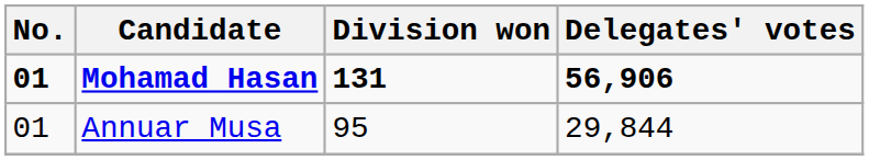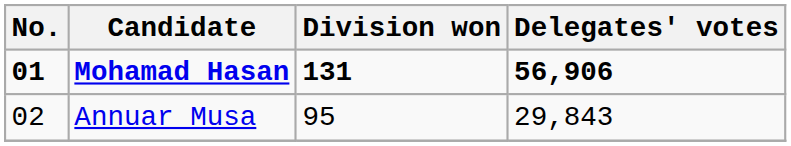Annuar Musa | No.: 01 -> 02
Annuar Musa | Delegates' votes: 29,844 -> 29,843
